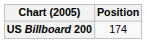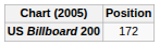US Billboard 200 | Position: 174 -> 172
